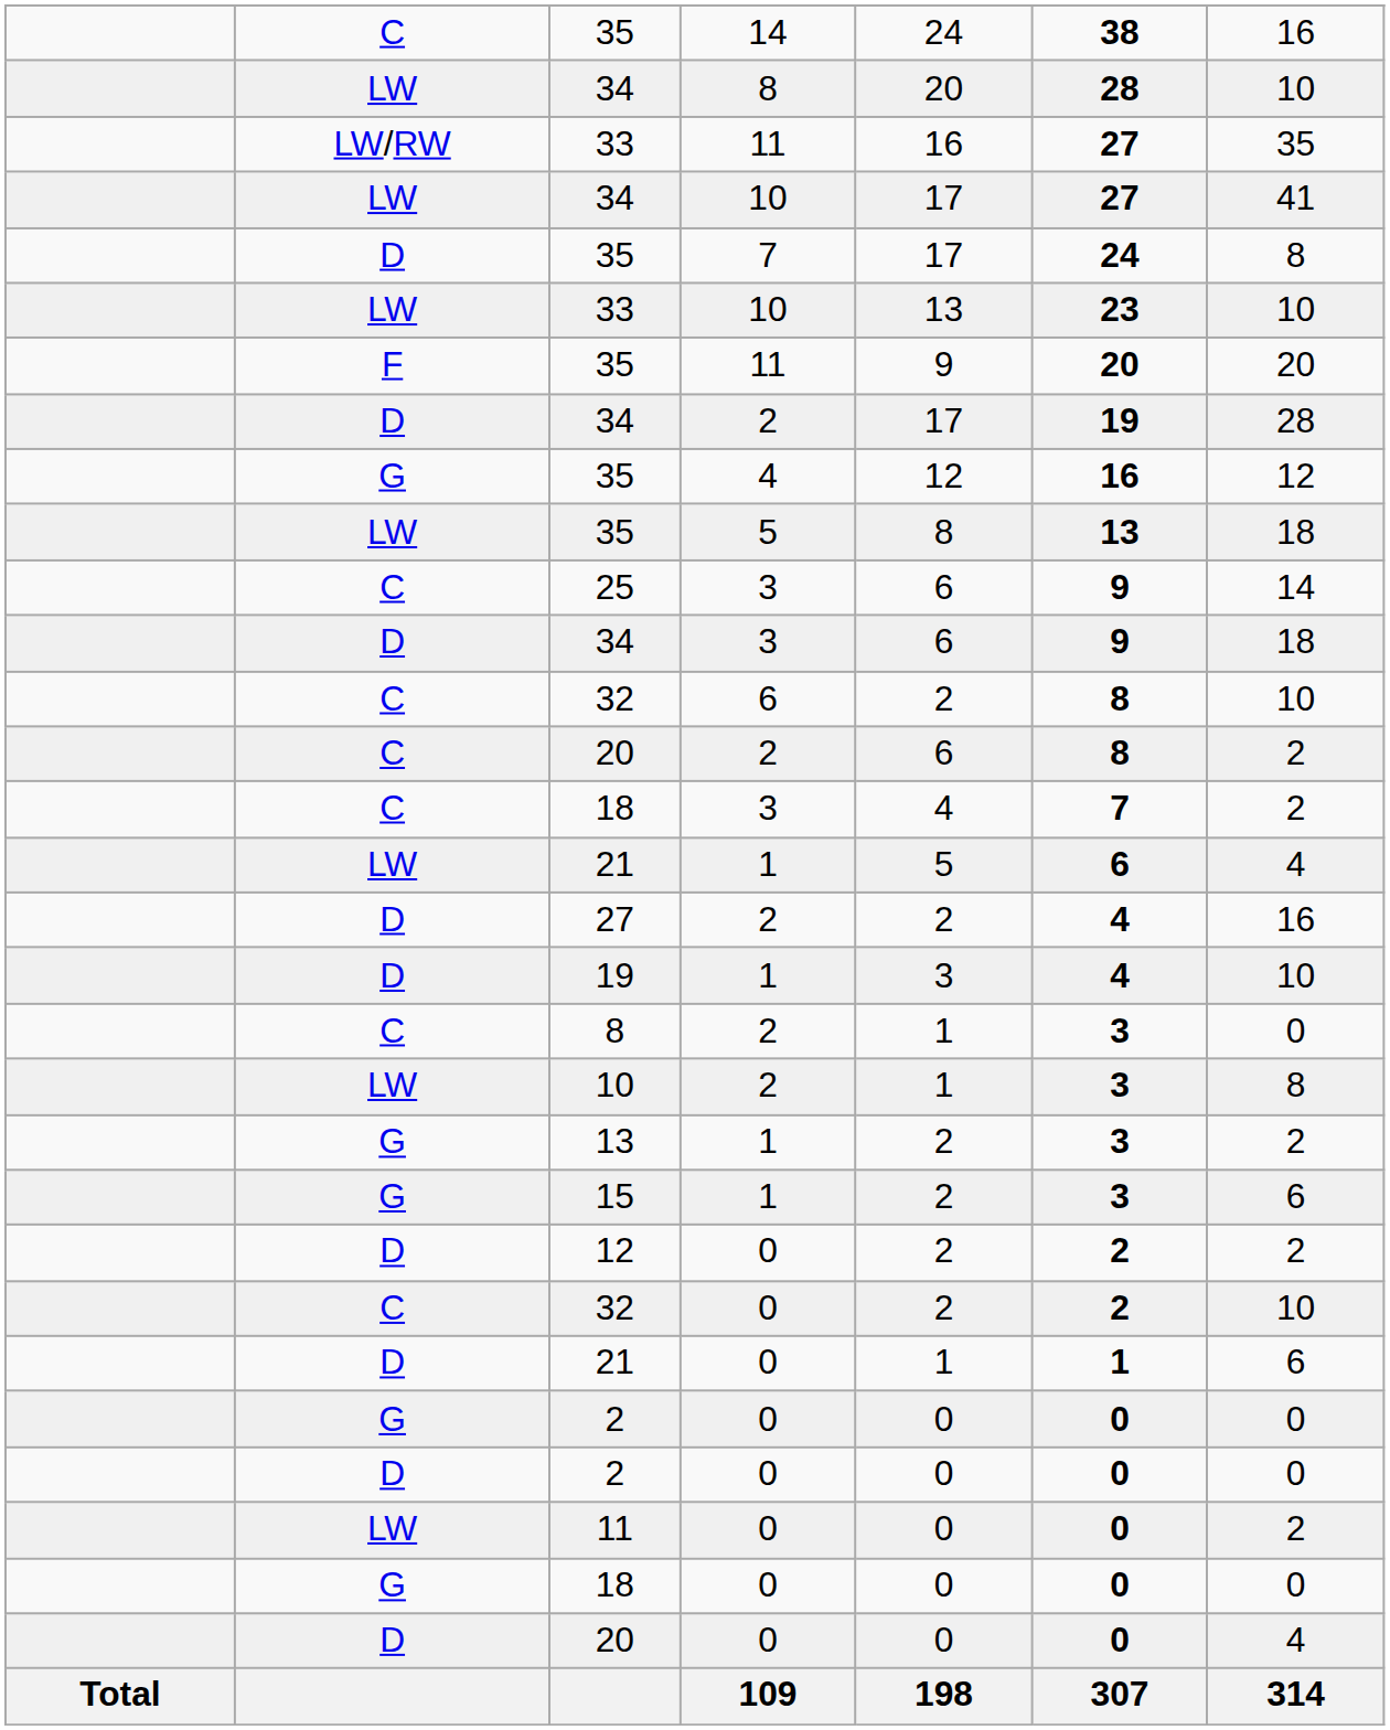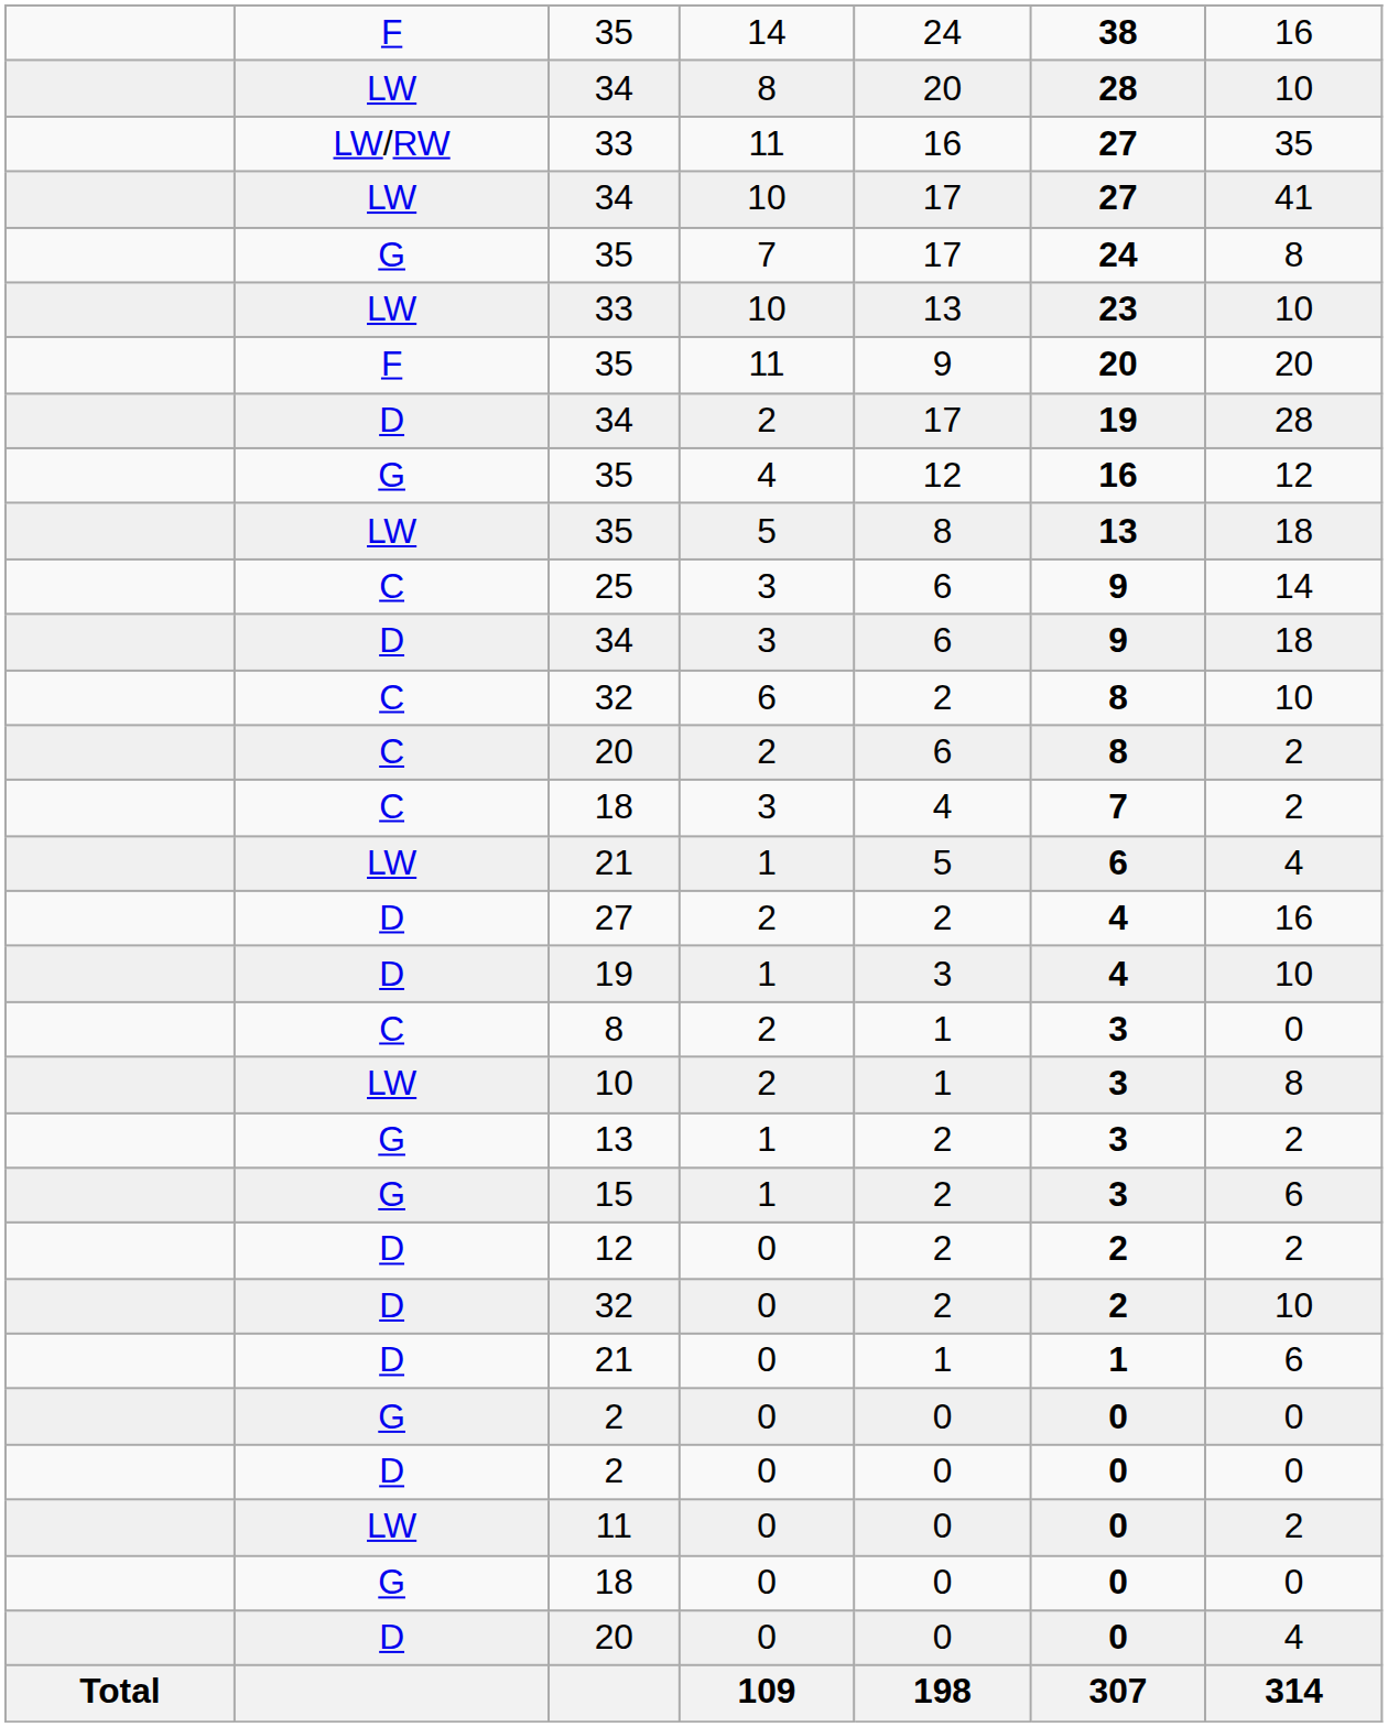35 / 14 | column 2: C -> F
35 / 7 | column 2: D -> G
32 / 0 | column 2: C -> D
